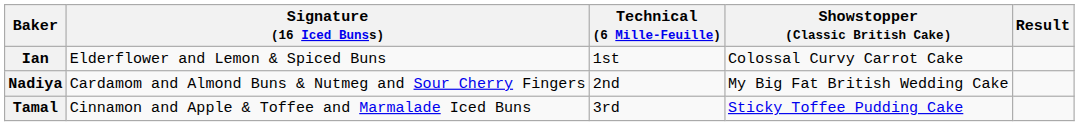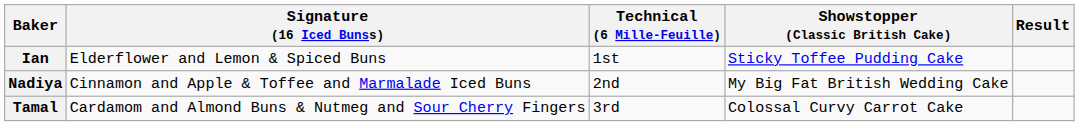Ian | Showstopper (Classic British Cake): Colossal Curvy Carrot Cake -> Sticky Toffee Pudding Cake
Nadiya | Signature (16 Iced Bunss): Cardamom and Almond Buns & Nutmeg and Sour Cherry Fingers -> Cinnamon and Apple & Toffee and Marmalade Iced Buns
Tamal | Signature (16 Iced Bunss): Cinnamon and Apple & Toffee and Marmalade Iced Buns -> Cardamom and Almond Buns & Nutmeg and Sour Cherry Fingers
Tamal | Showstopper (Classic British Cake): Sticky Toffee Pudding Cake -> Colossal Curvy Carrot Cake
